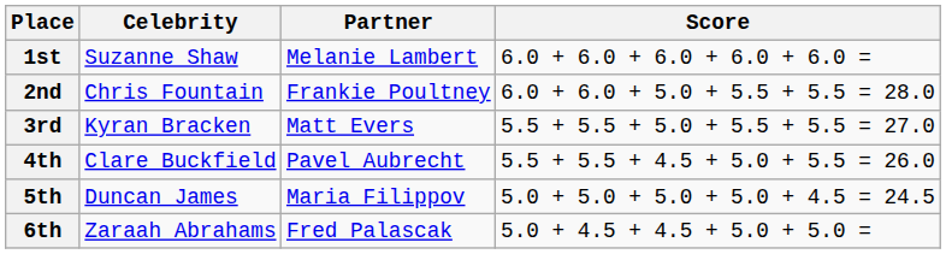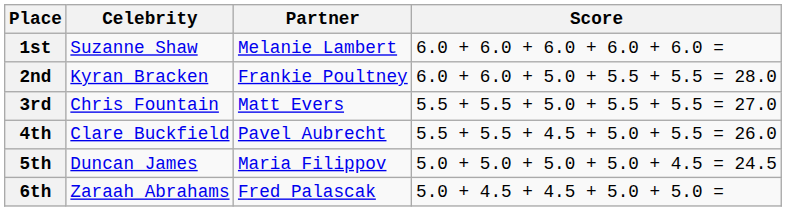2nd | Celebrity: Chris Fountain -> Kyran Bracken
3rd | Celebrity: Kyran Bracken -> Chris Fountain
